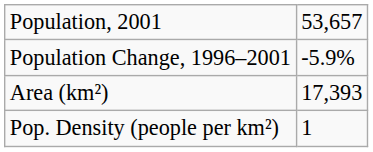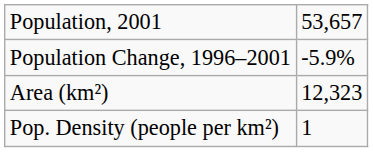Area (km²) | column 2: 17,393 -> 12,323
